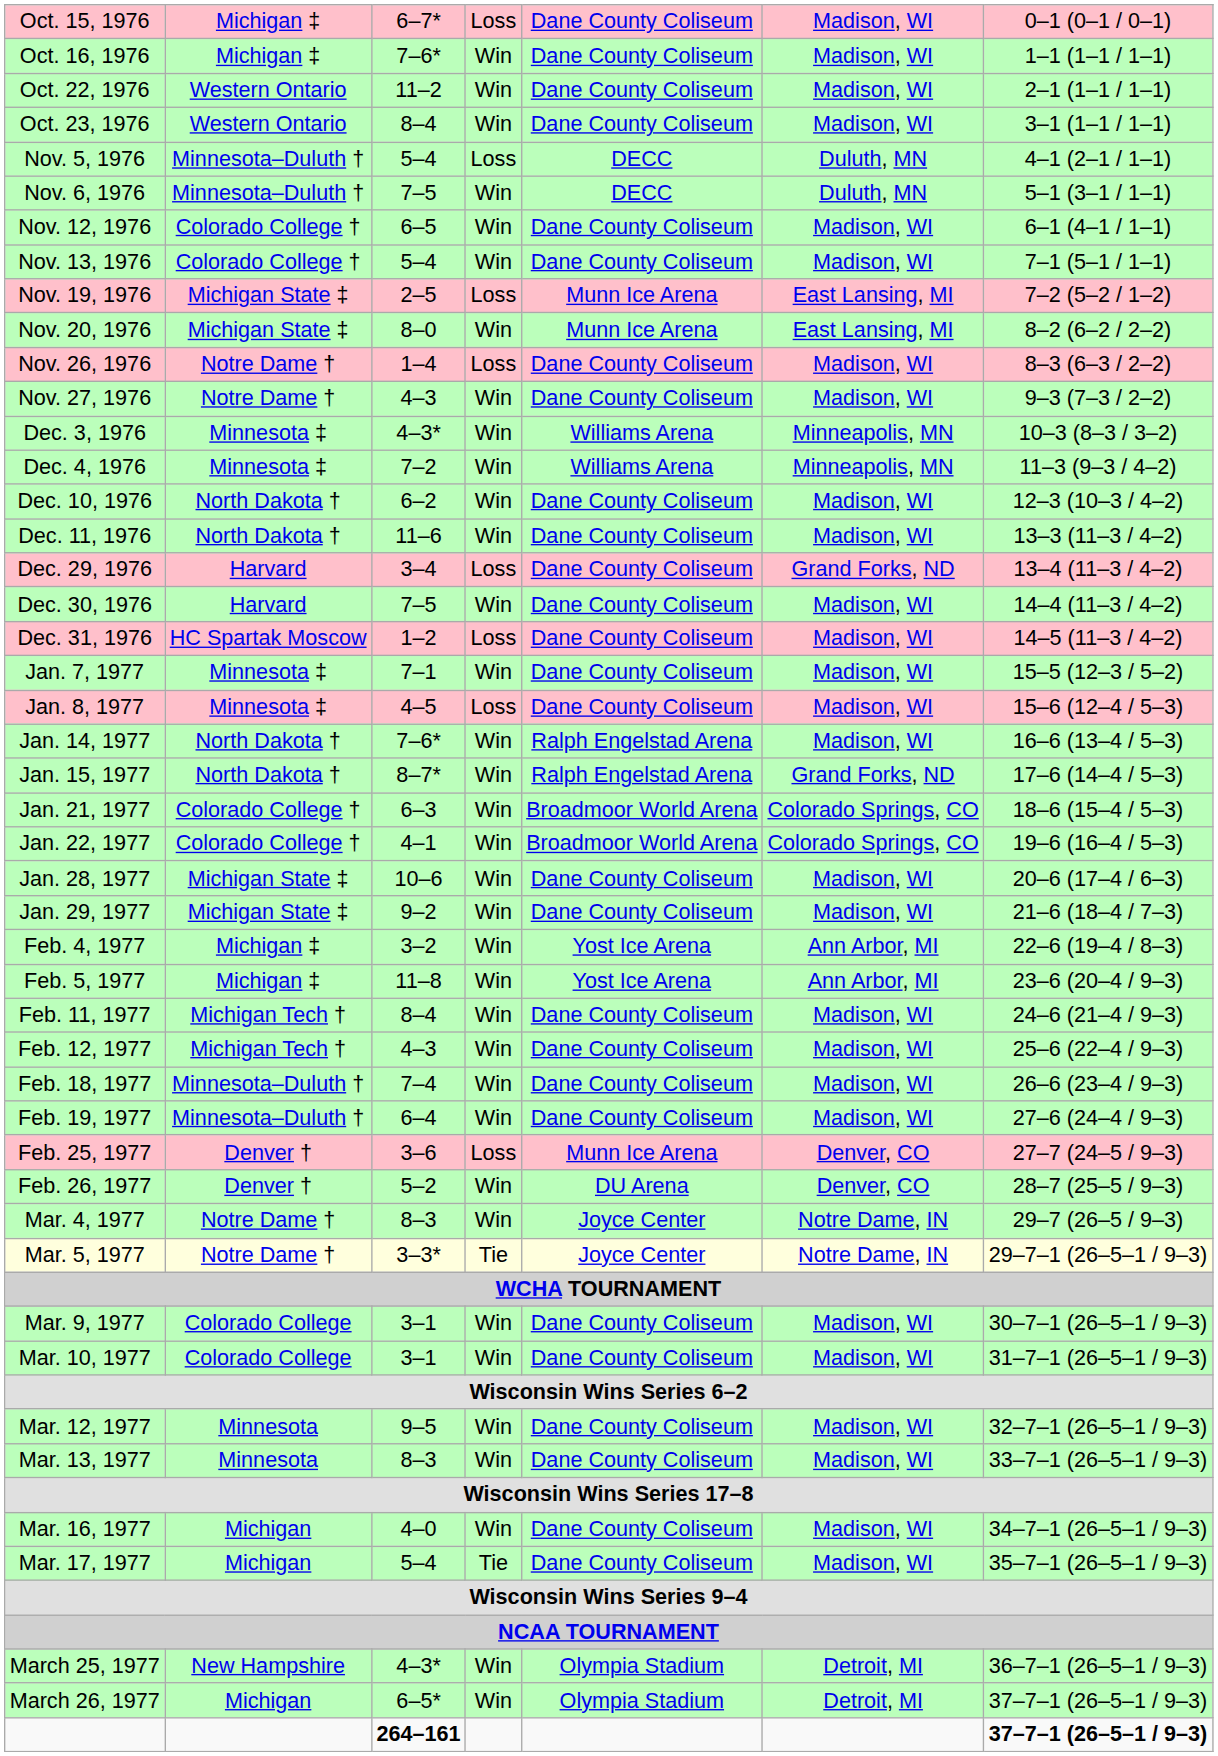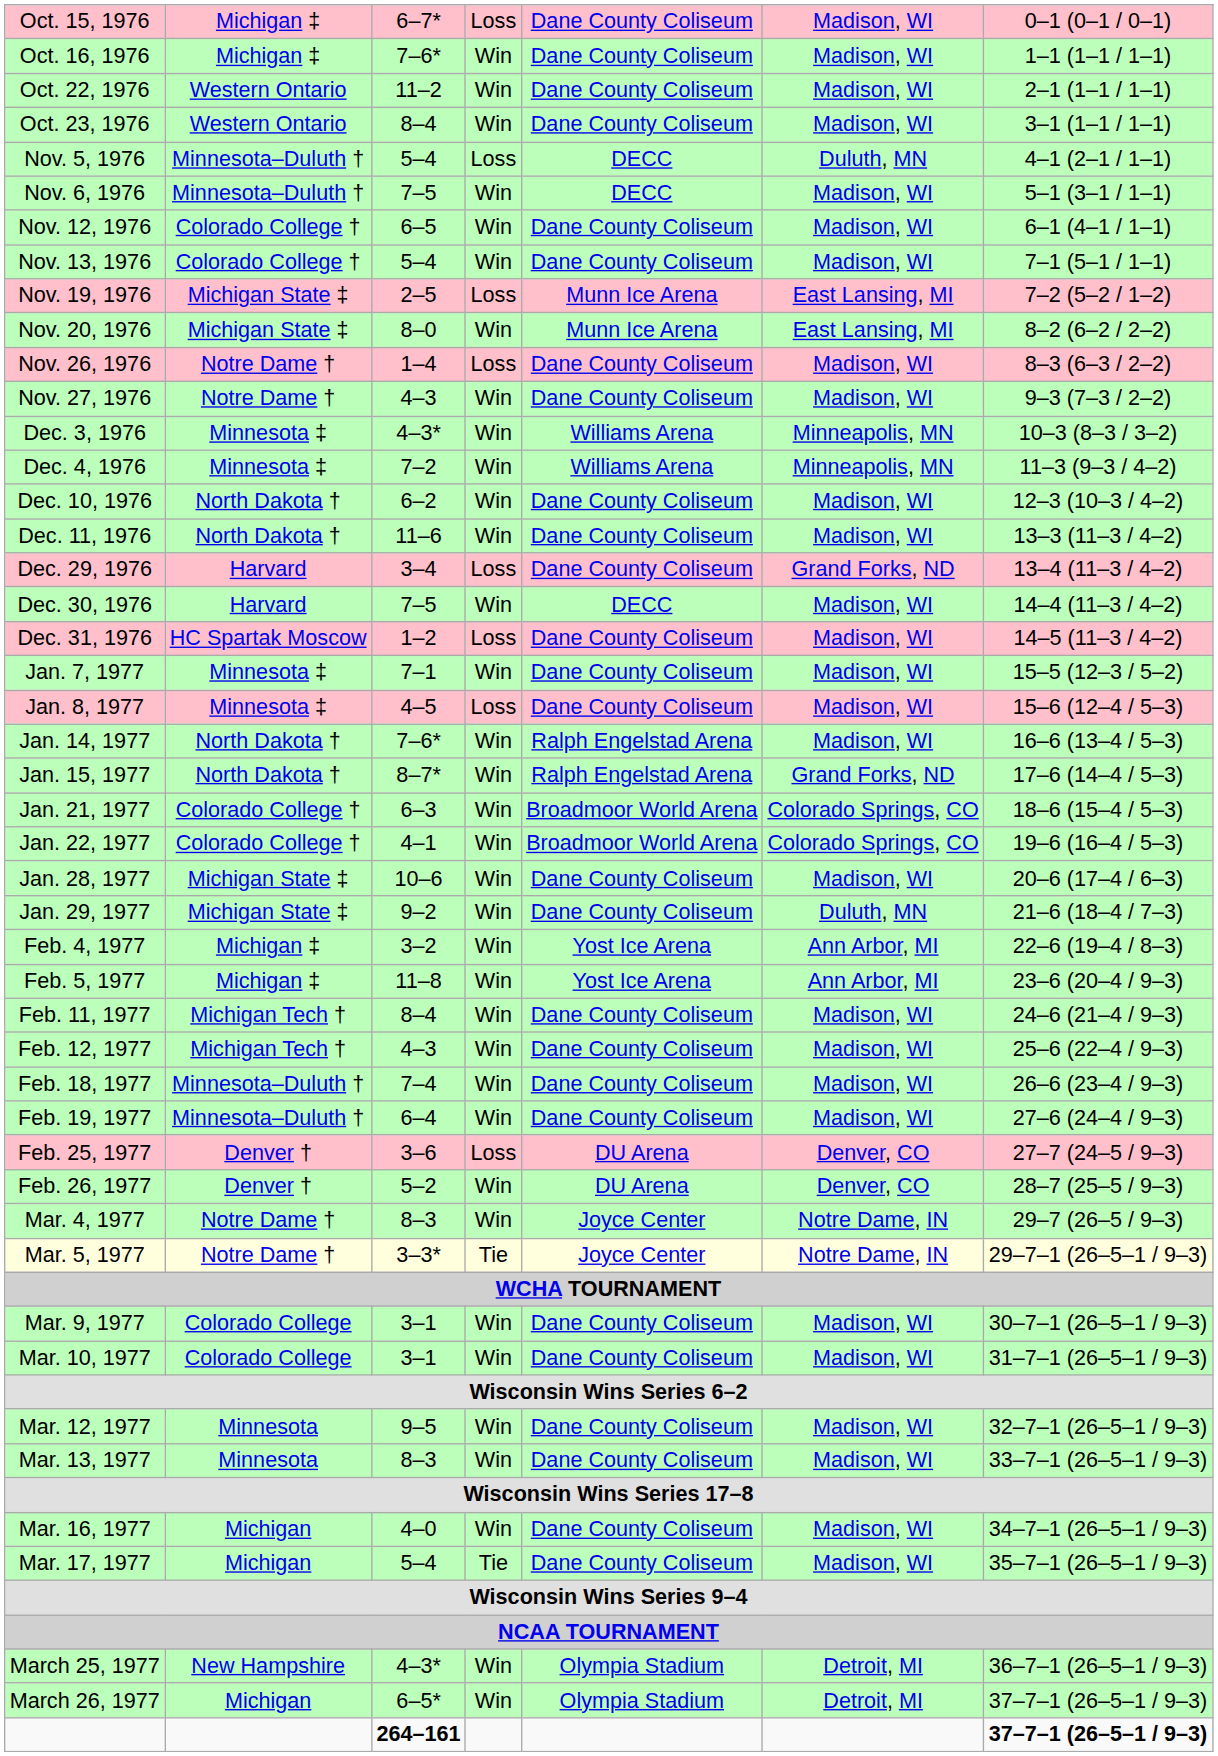Nov. 6, 1976 | column 6: Duluth, MN -> Madison, WI
Dec. 30, 1976 | column 5: Dane County Coliseum -> DECC
Jan. 29, 1977 | column 6: Madison, WI -> Duluth, MN
Feb. 25, 1977 | column 5: Munn Ice Arena -> DU Arena
